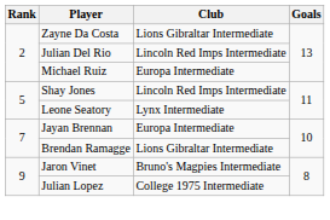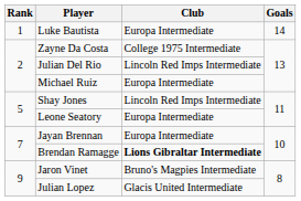+ row: 1 | Luke Bautista | Europa Intermediate | 14
Zayne Da Costa | Club: Lions Gibraltar Intermediate -> College 1975 Intermediate
Leone Seatory | Club: Lynx Intermediate -> Europa Intermediate
Brendan Ramagge | Club: normal -> bold
Julian Lopez | Club: College 1975 Intermediate -> Glacis United Intermediate
